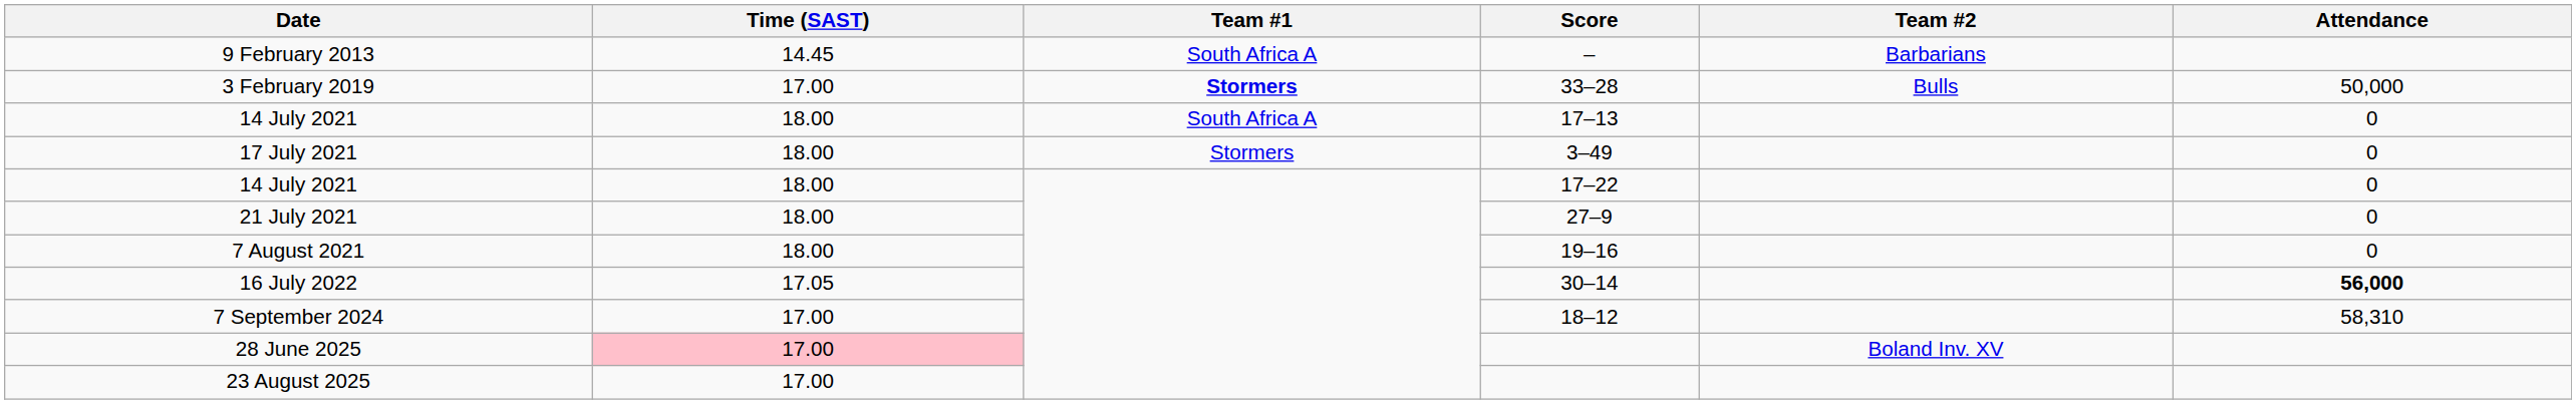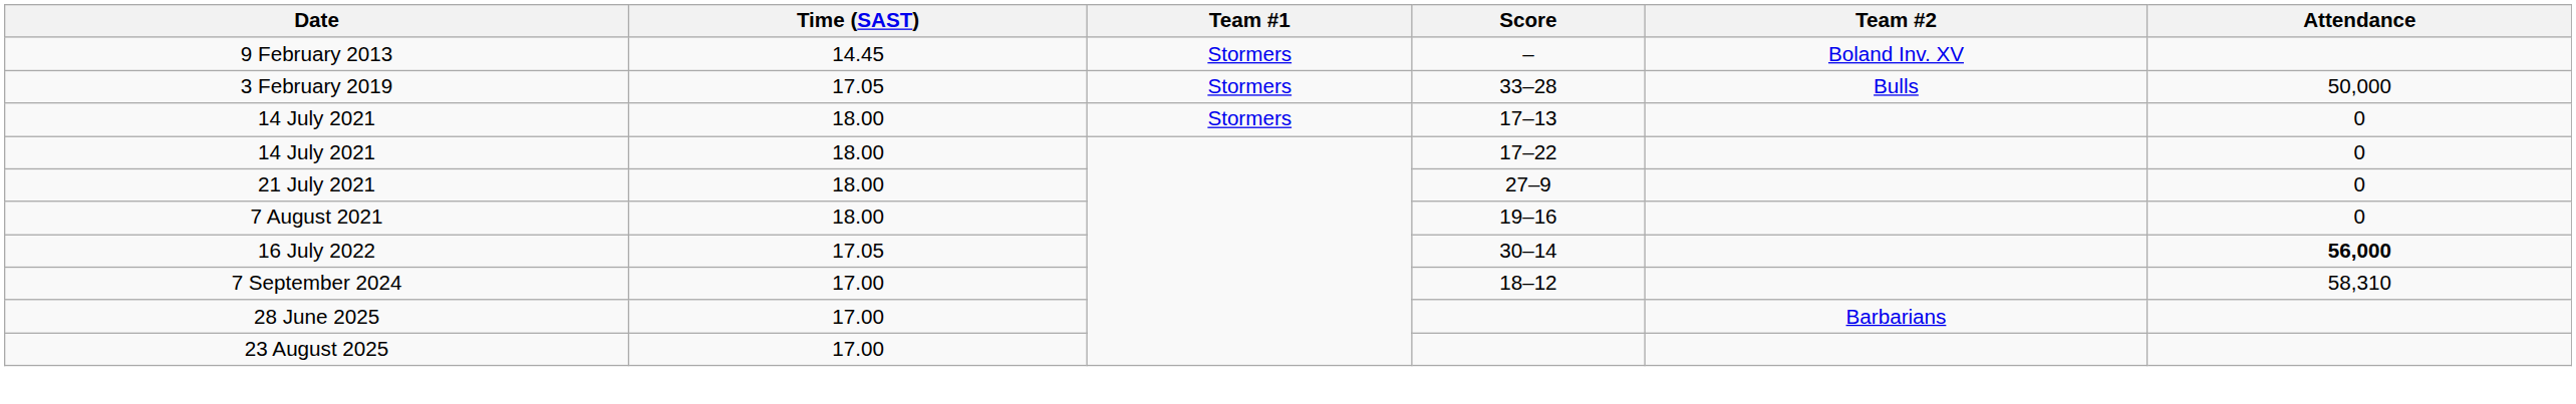9 February 2013 | Team #1: South Africa A -> Stormers
9 February 2013 | Team #2: Barbarians -> Boland Inv. XV
3 February 2019 | Time (SAST): 17.00 -> 17.05
3 February 2019 | Team #1: bold -> normal
14 July 2021 / 17–13 | Team #1: South Africa A -> Stormers
- row: 17 July 2021 | 18.00 | Stormers | 3–49 | 0
28 June 2025 | Time (SAST): pink background -> no background
28 June 2025 | Team #2: Boland Inv. XV -> Barbarians
